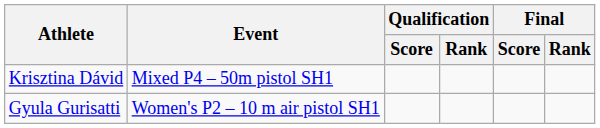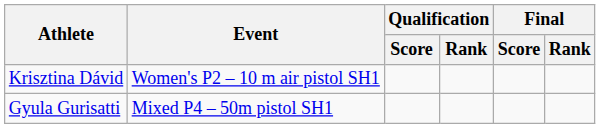Krisztina Dávid | Event: Mixed P4 – 50m pistol SH1 -> Women's P2 – 10 m air pistol SH1
Gyula Gurisatti | Event: Women's P2 – 10 m air pistol SH1 -> Mixed P4 – 50m pistol SH1
